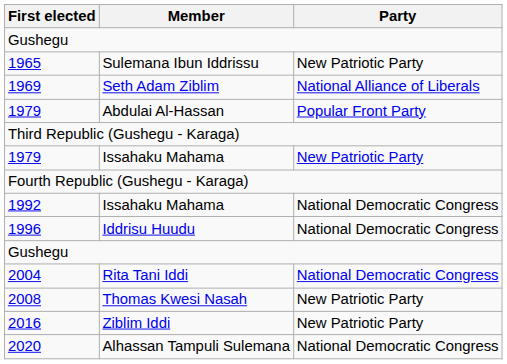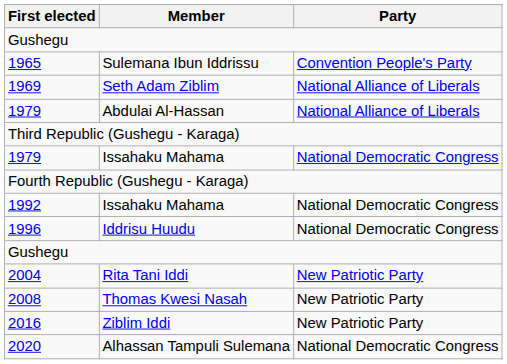1965 | Party: New Patriotic Party -> Convention People's Party
1979 / Abdulai Al-Hassan | Party: Popular Front Party -> National Alliance of Liberals
1979 / Issahaku Mahama | Party: New Patriotic Party -> National Democratic Congress
2004 | Party: National Democratic Congress -> New Patriotic Party
